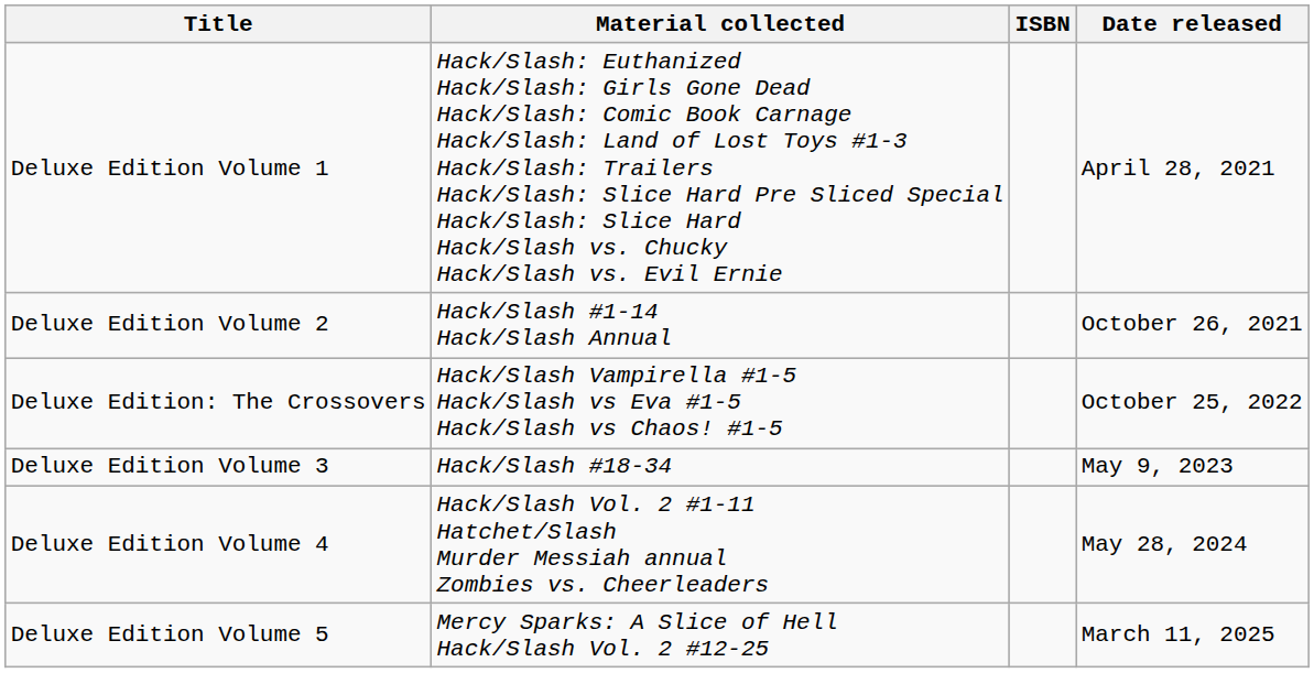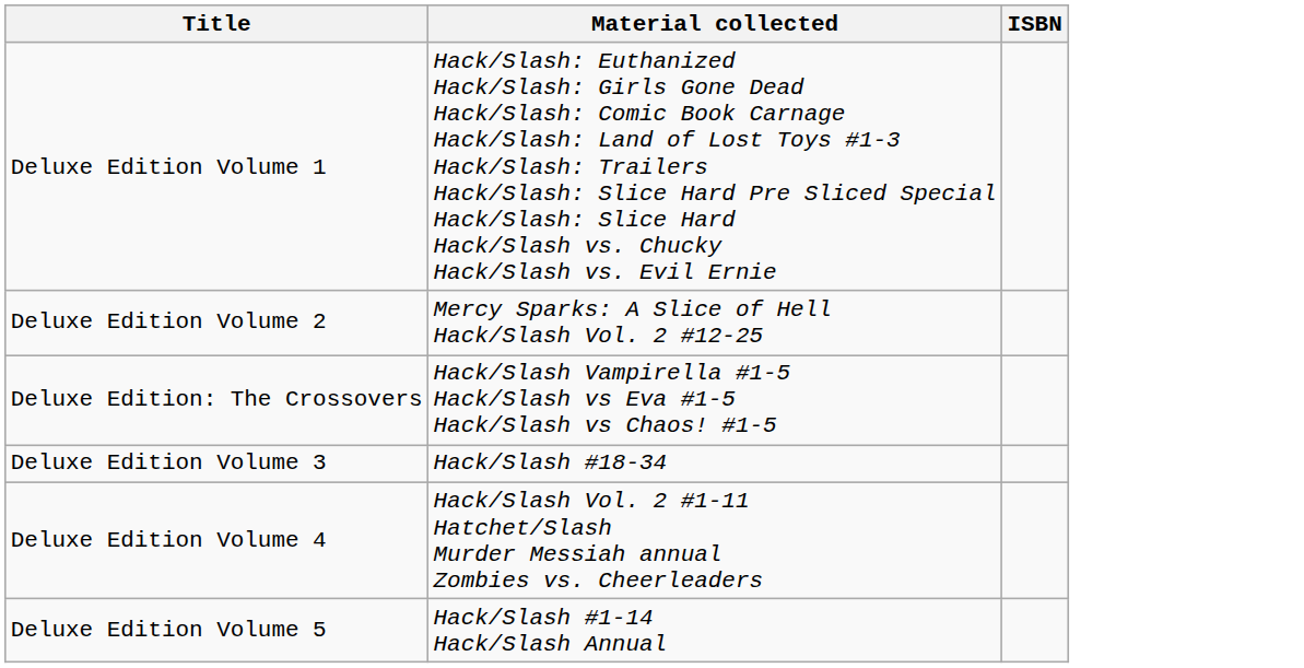- column: Date released | April 28, 2021 | October 26, 2021 | October 25, 2022 | May 9, 2023 | May 28, 2024 | March 11, 2025
Deluxe Edition Volume 2 | Material collected: Hack/Slash #1-14 Hack/Slash Annual -> Mercy Sparks: A Slice of Hell Hack/Slash Vol. 2 #12-25
Deluxe Edition Volume 5 | Material collected: Mercy Sparks: A Slice of Hell Hack/Slash Vol. 2 #12-25 -> Hack/Slash #1-14 Hack/Slash Annual
